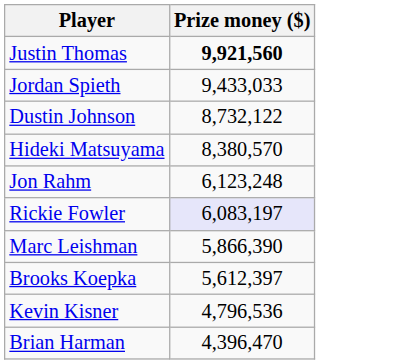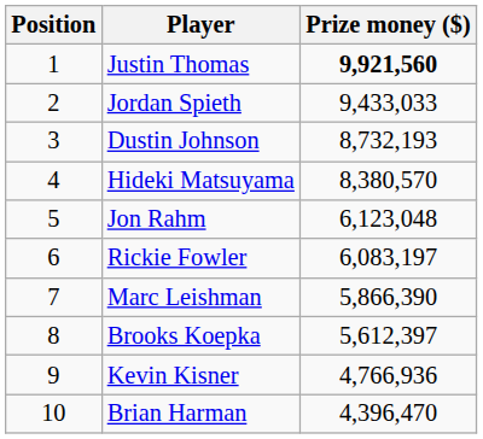+ column: Position | 1 | 2 | 3 | 4 | 5 | 6 | 7 | 8 | 9 | 10
Dustin Johnson | Prize money ($): 8,732,122 -> 8,732,193
Jon Rahm | Prize money ($): 6,123,248 -> 6,123,048
Rickie Fowler | Prize money ($): lavender background -> no background
Kevin Kisner | Prize money ($): 4,796,536 -> 4,766,936
